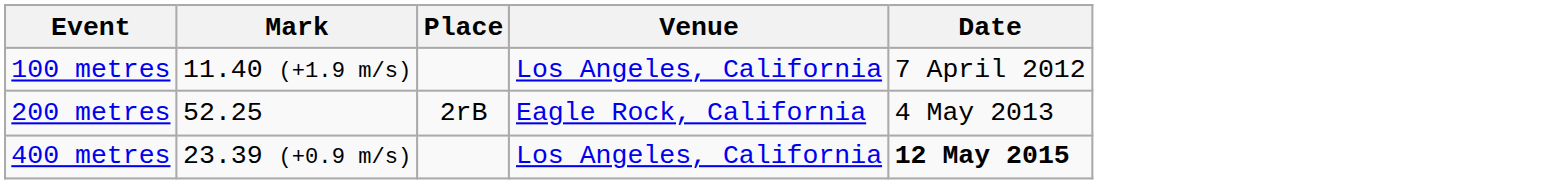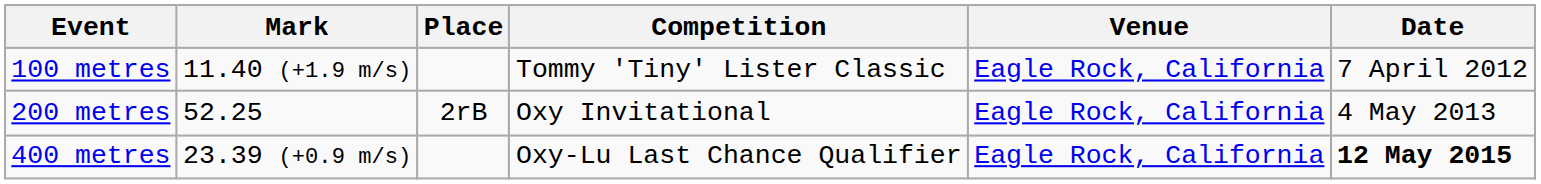+ column: Competition | Tommy 'Tiny' Lister Classic | Oxy Invitational | Oxy-Lu Last Chance Qualifier
100 metres | Venue: Los Angeles, California -> Eagle Rock, California
400 metres | Venue: Los Angeles, California -> Eagle Rock, California
